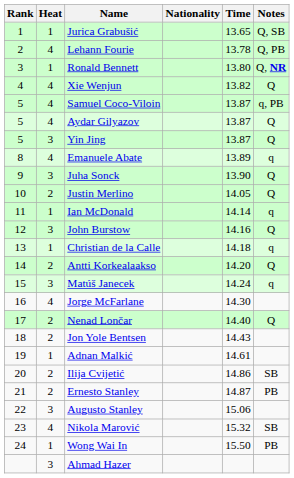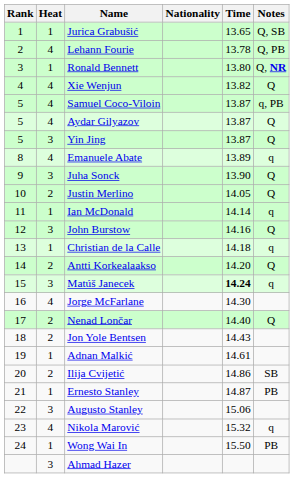Matúš Janecek | Time: normal -> bold
Ernesto Stanley | Heat: 2 -> 1
Nikola Marović | Notes: SB -> q
